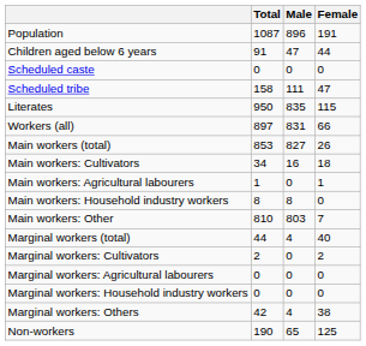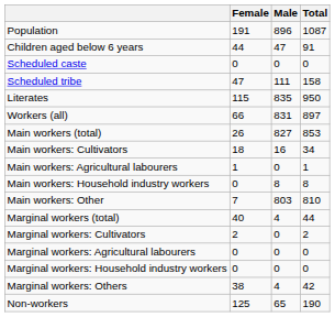columns swapped: Total <-> Female
